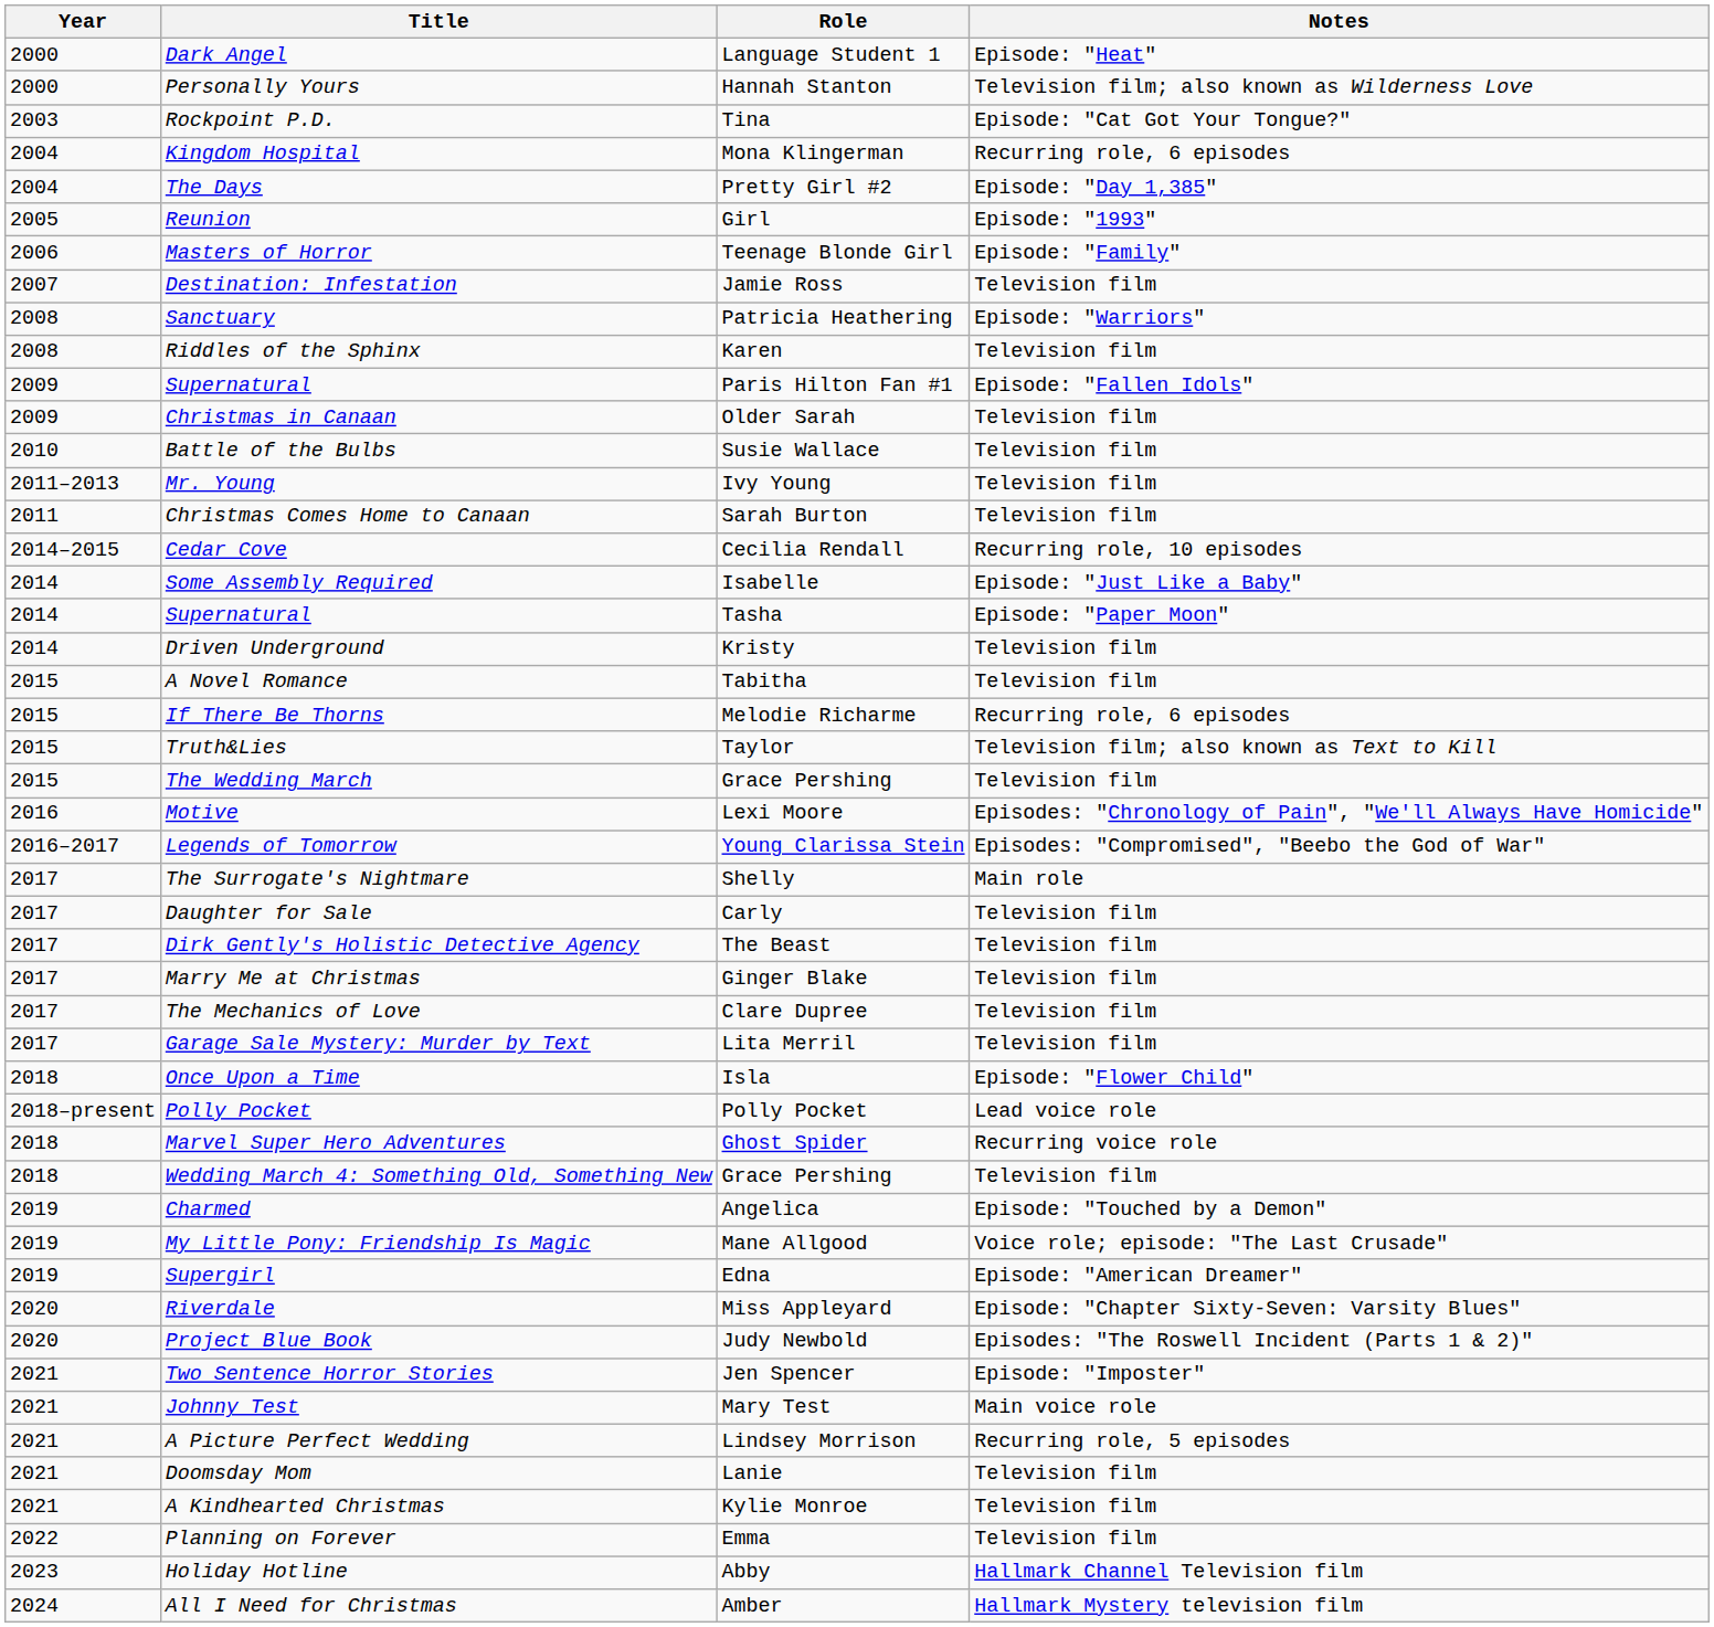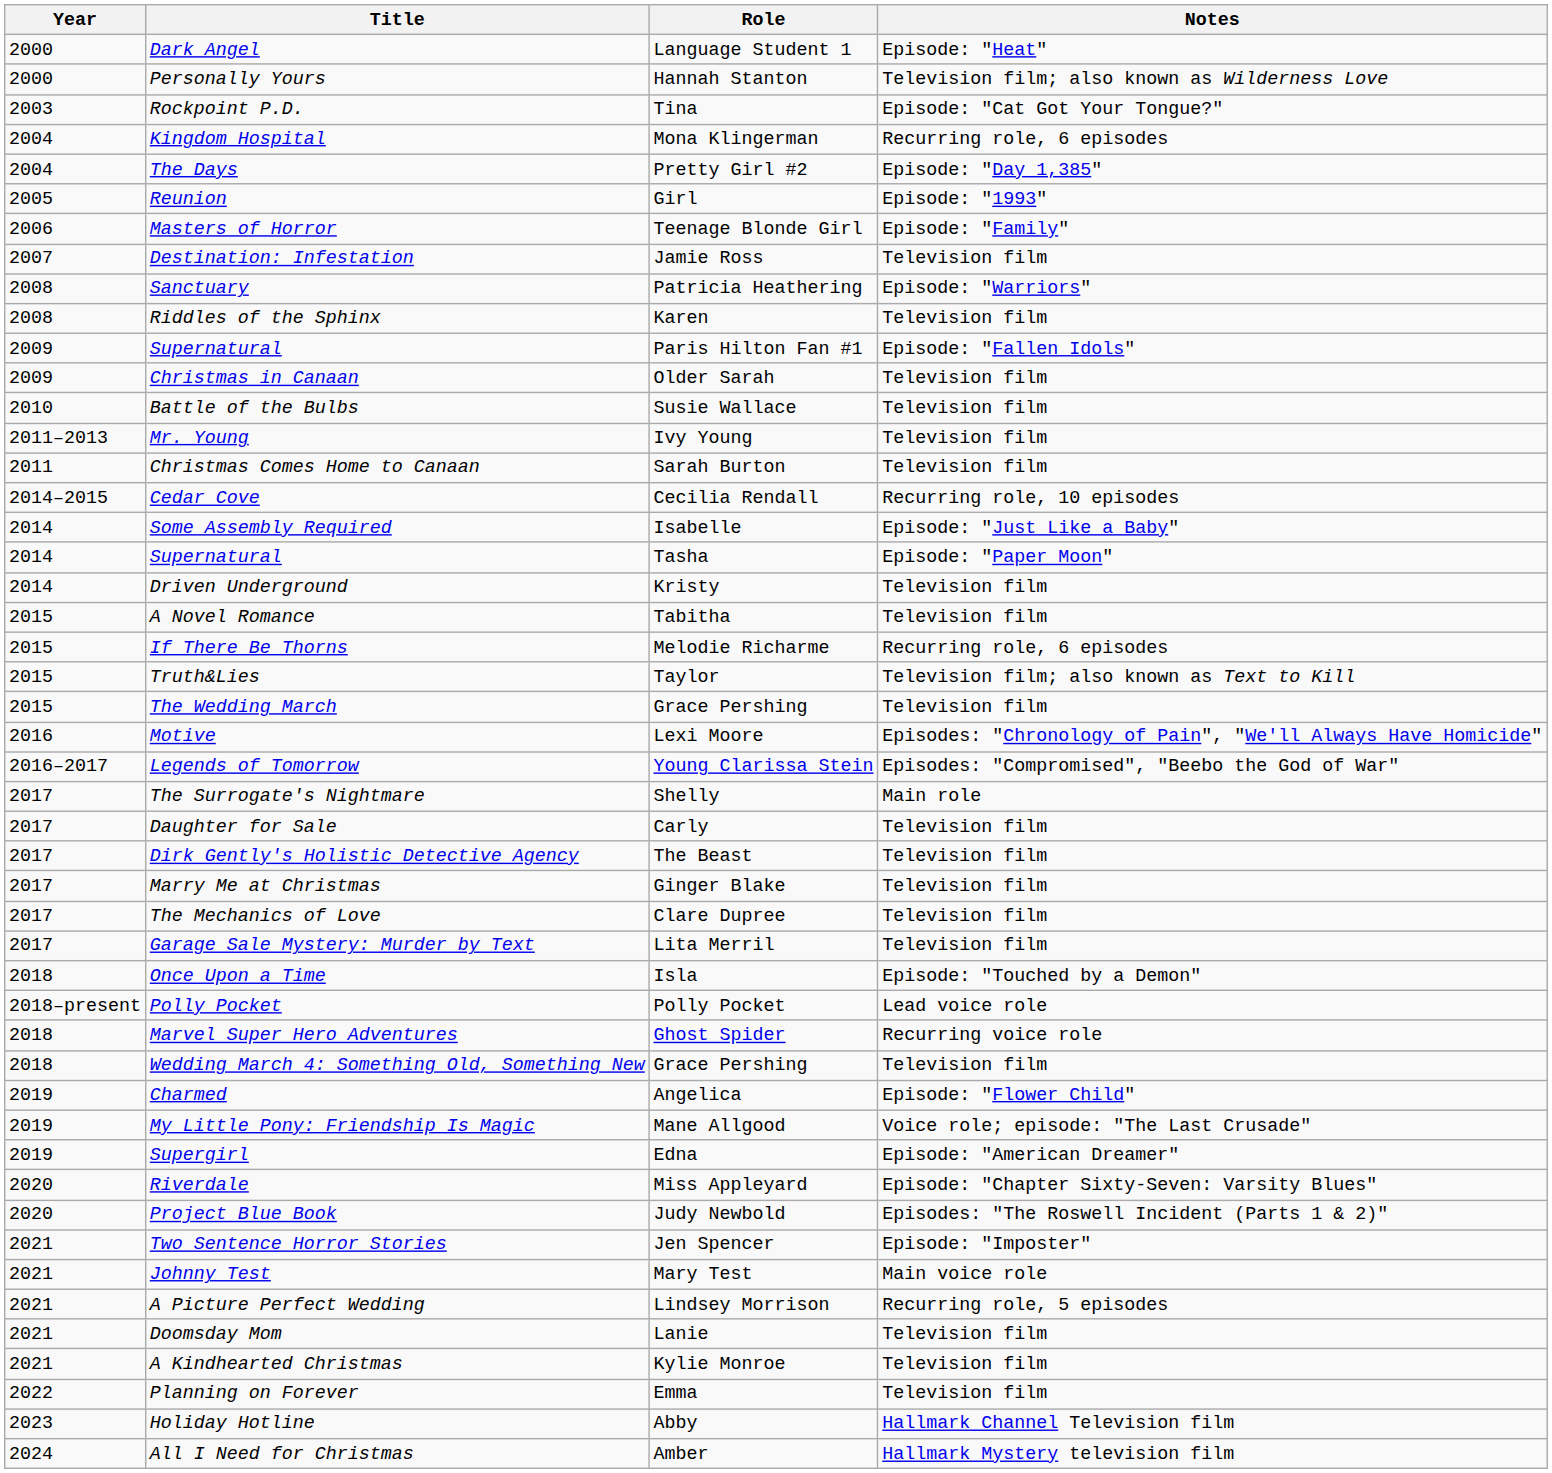Once Upon a Time | Notes: Episode: "Flower Child" -> Episode: "Touched by a Demon"
Charmed | Notes: Episode: "Touched by a Demon" -> Episode: "Flower Child"
